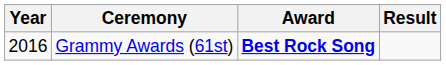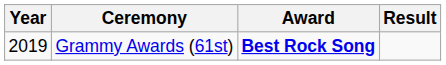Grammy Awards (61st) | Year: 2016 -> 2019
